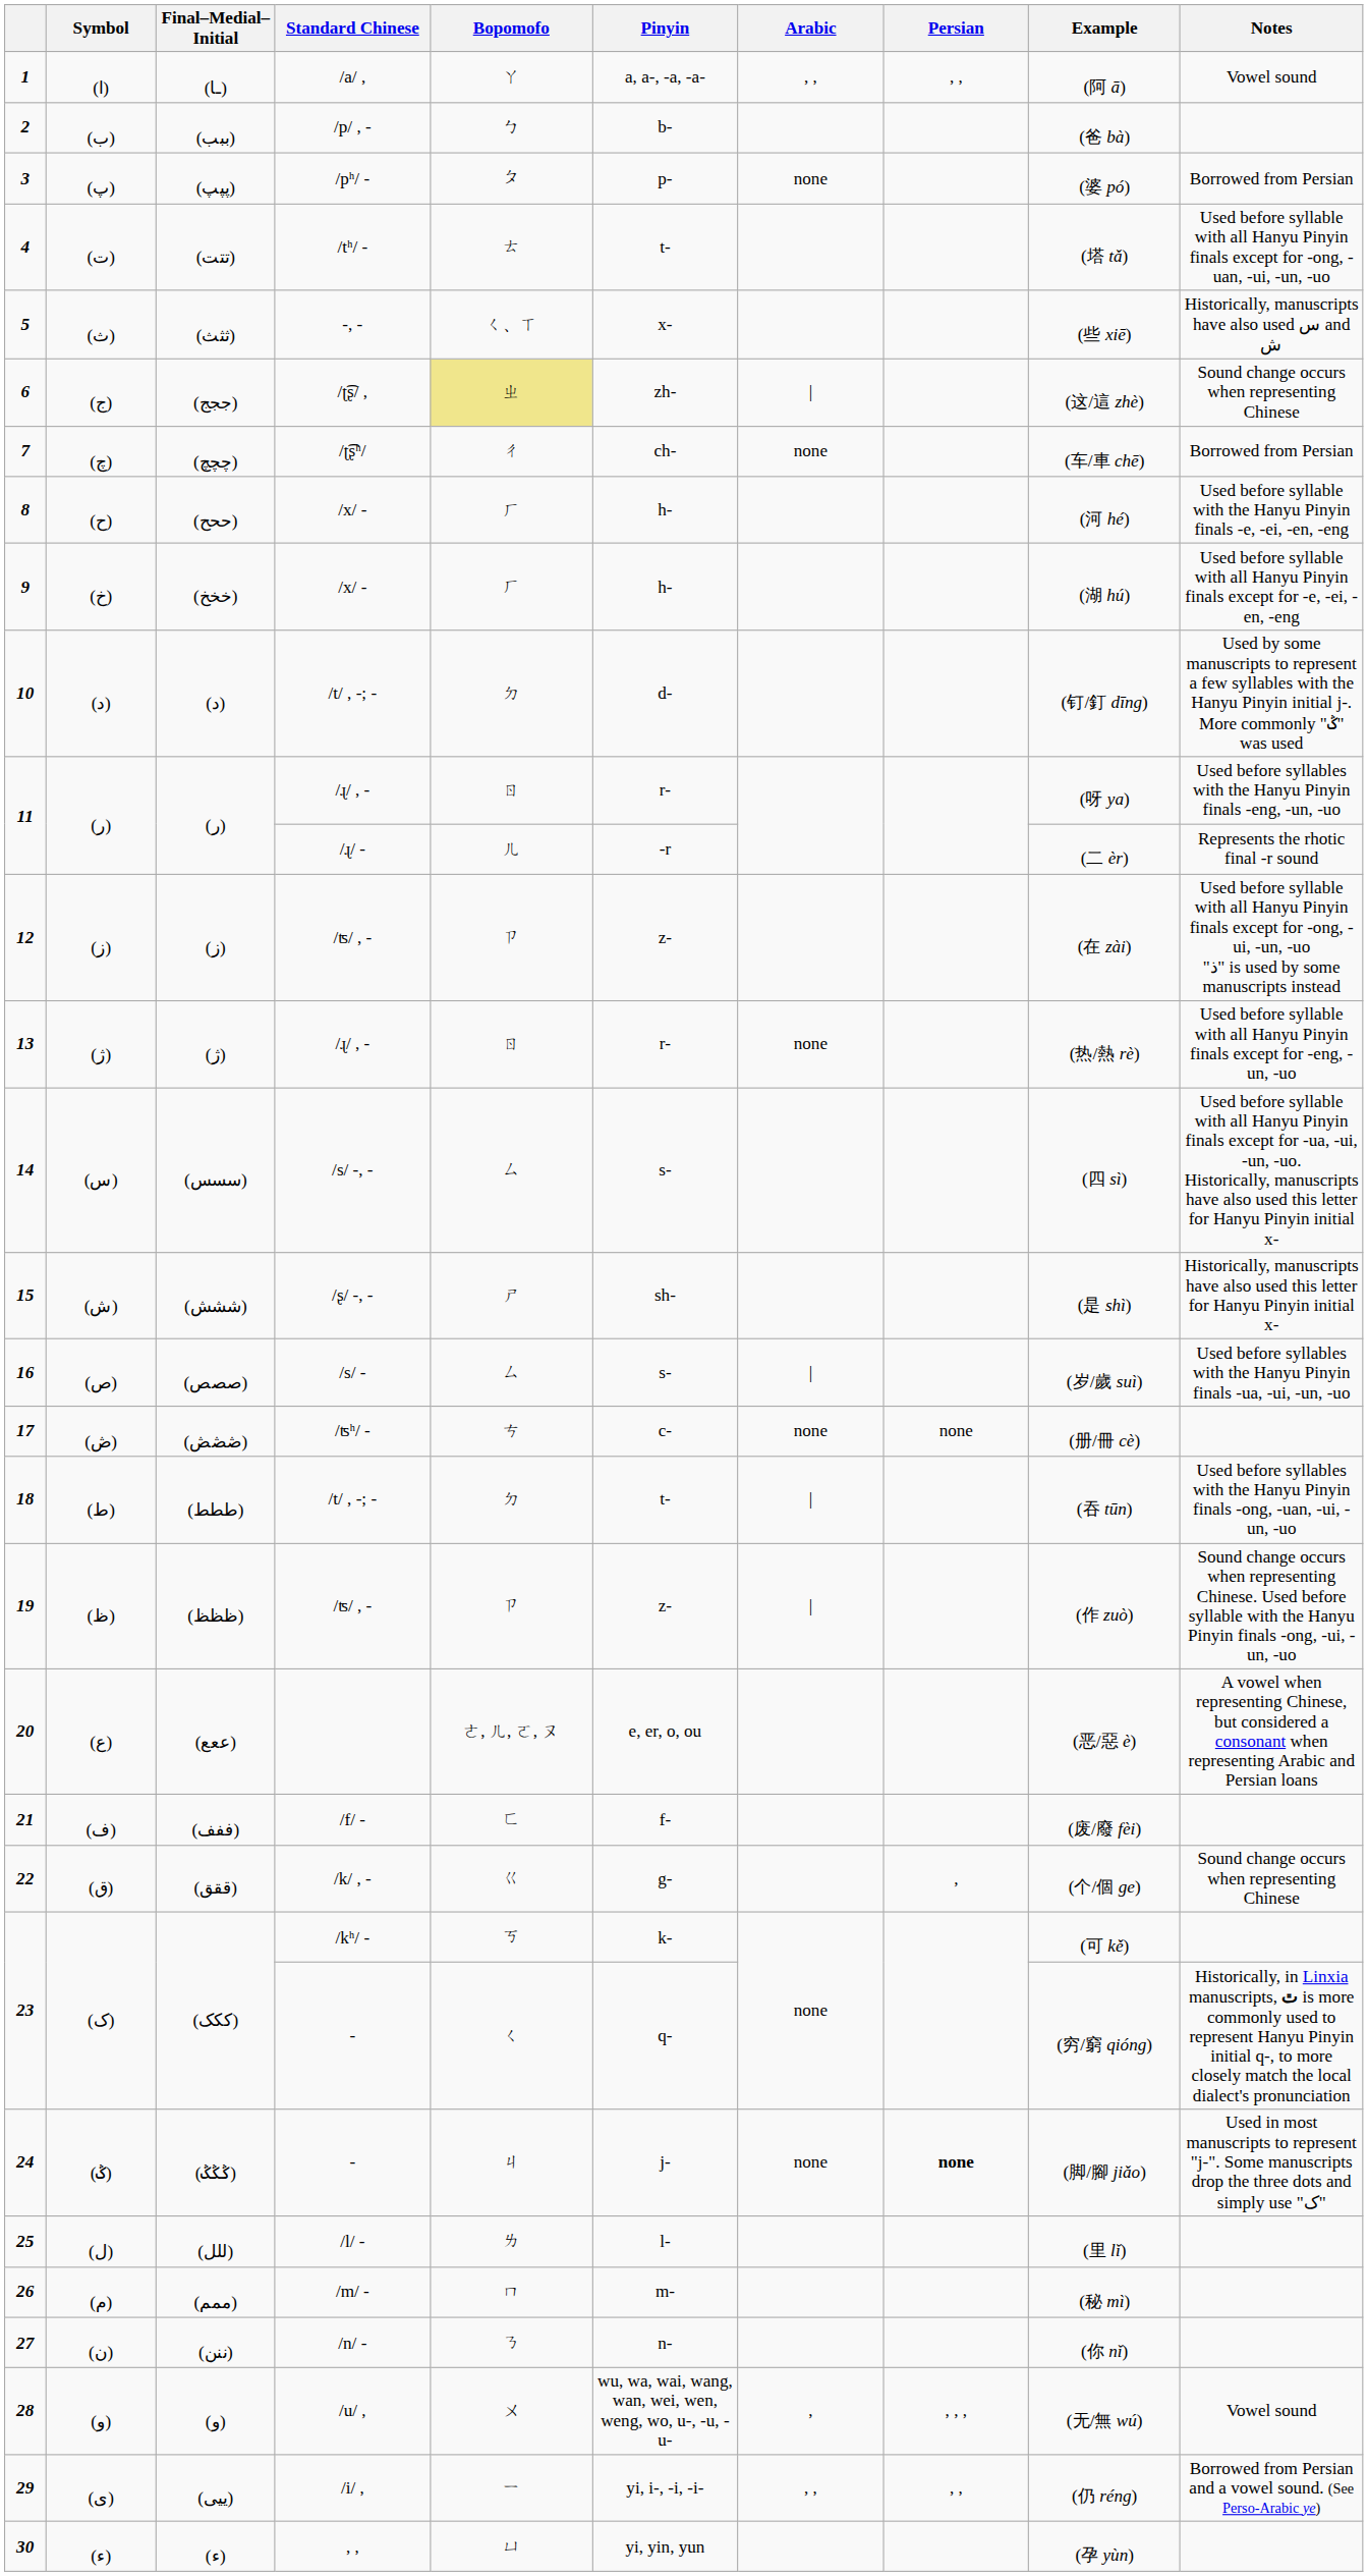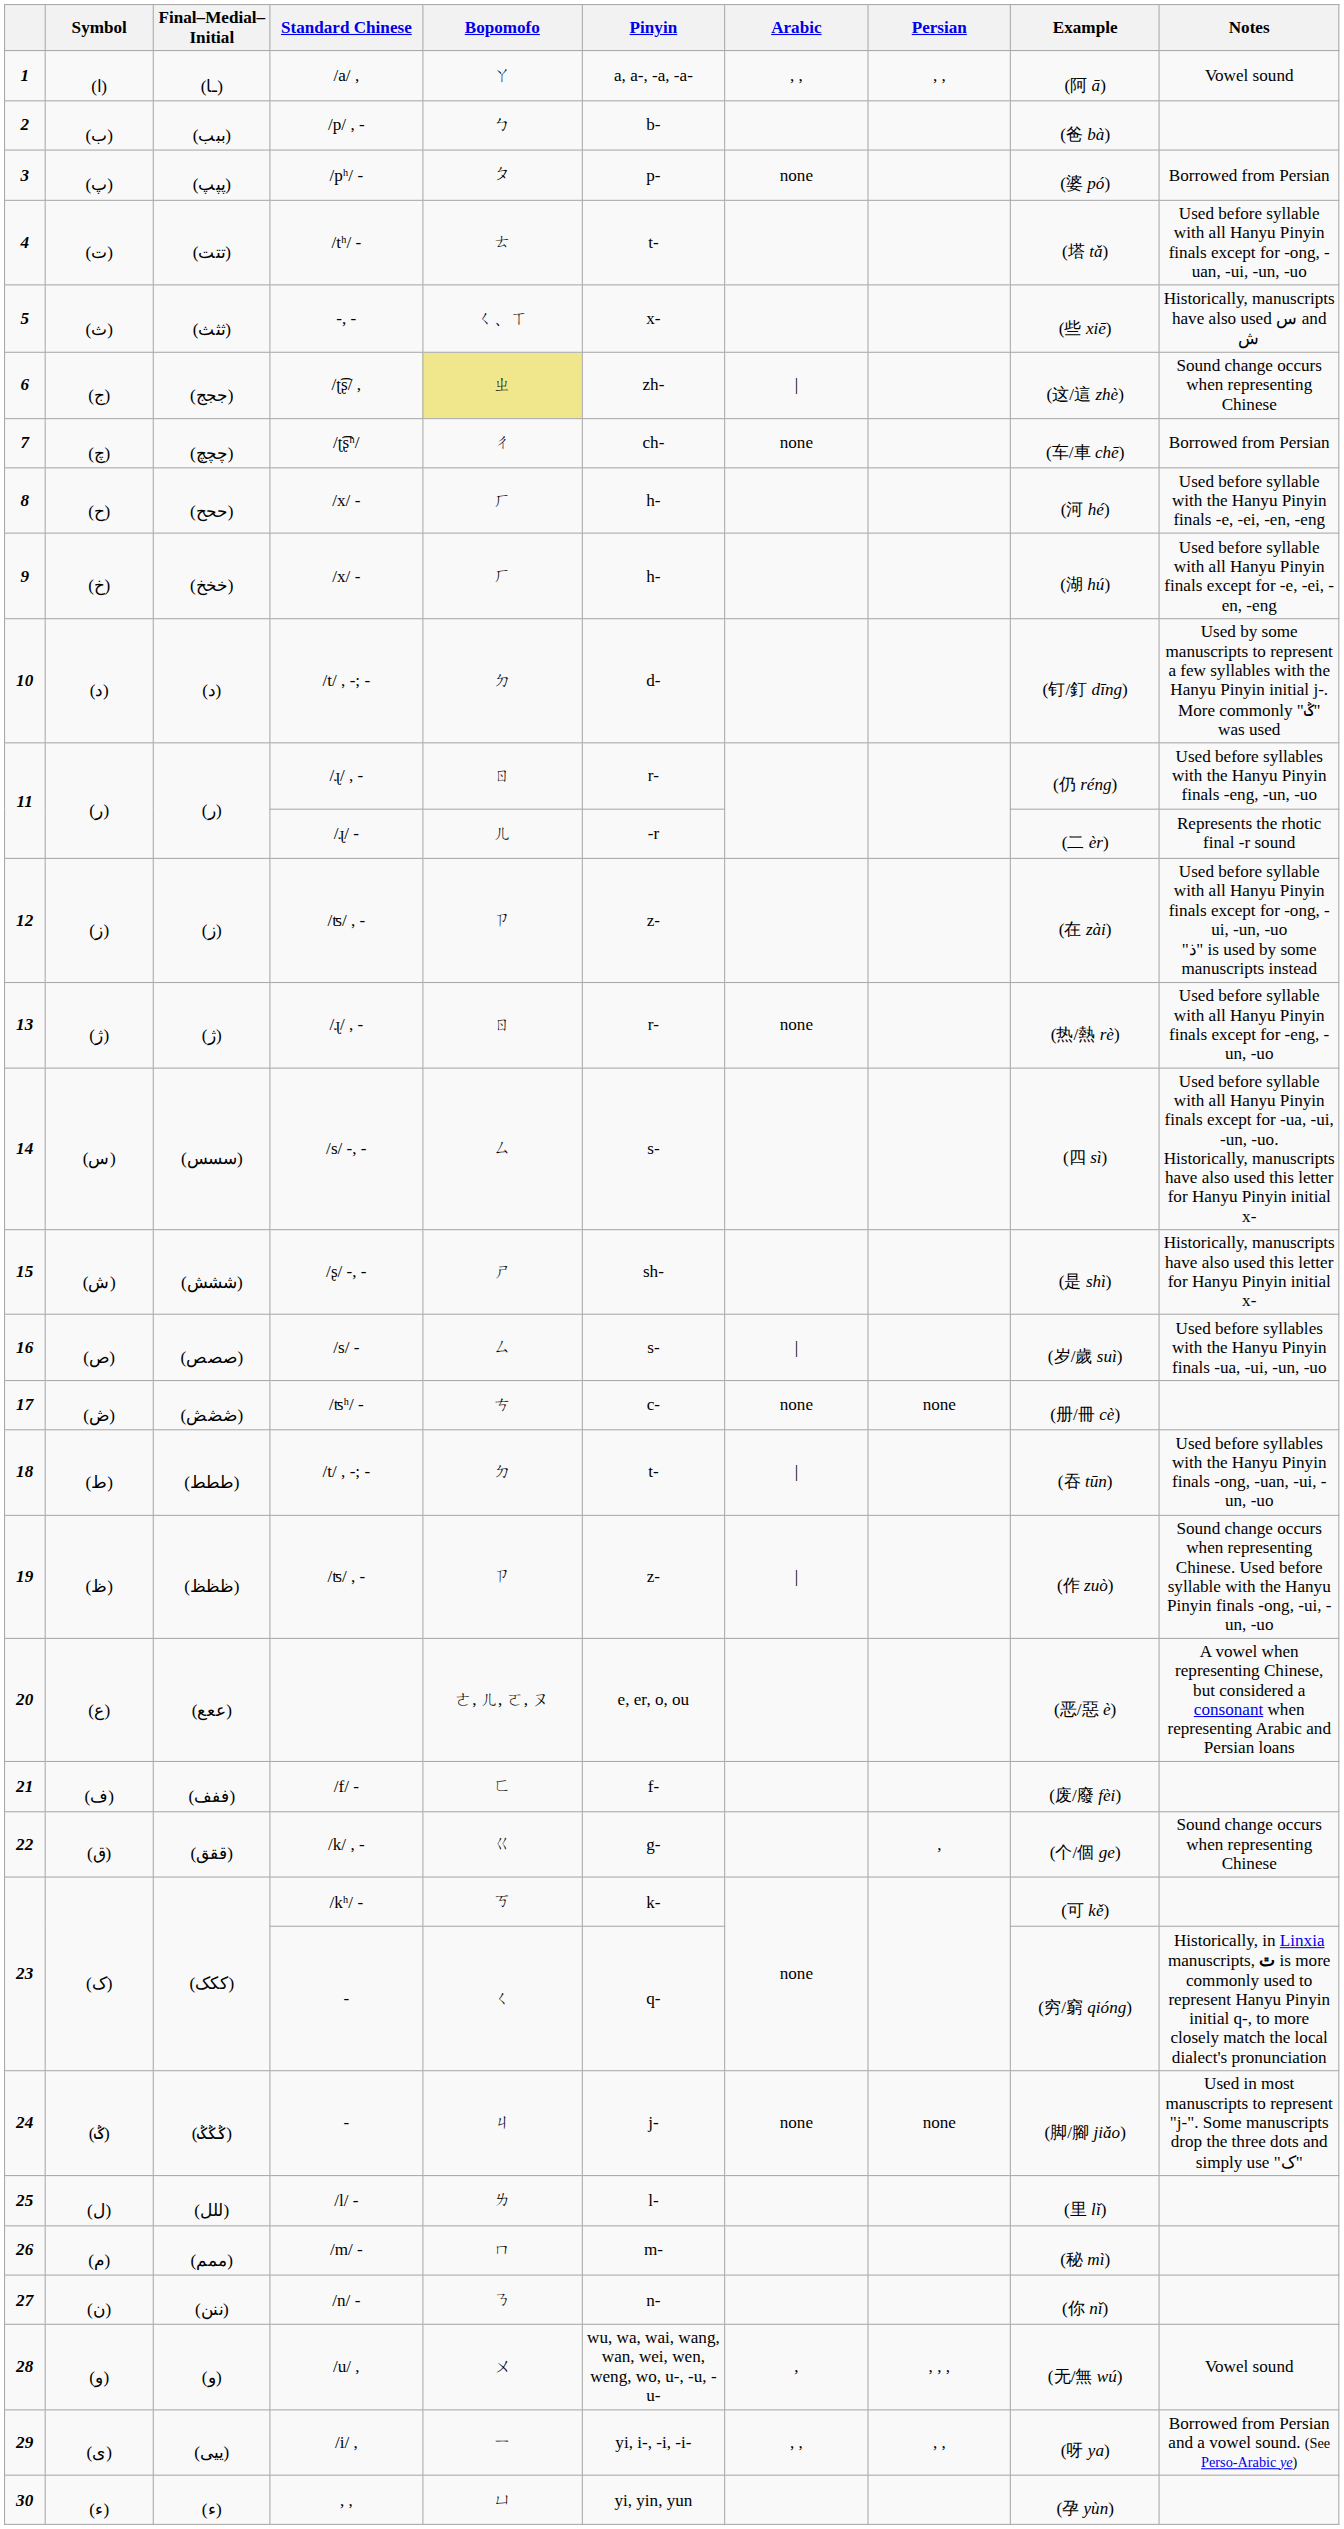(ر) / /ɻ/ , - | Example: (呀 ya) -> (仍 réng)
(ݣݣݣ) | Persian: bold -> normal
(ییی) | Example: (仍 réng) -> (呀 ya)
